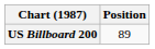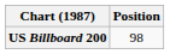US Billboard 200 | Position: 89 -> 98
